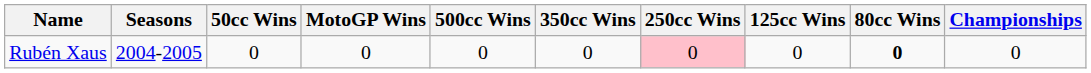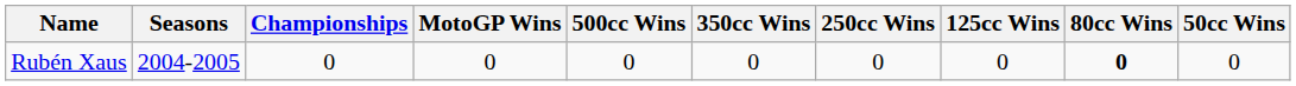columns swapped: Championships <-> 50cc Wins
Rubén Xaus | 250cc Wins: pink background -> no background
